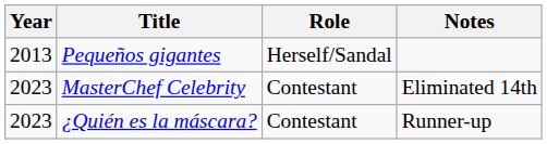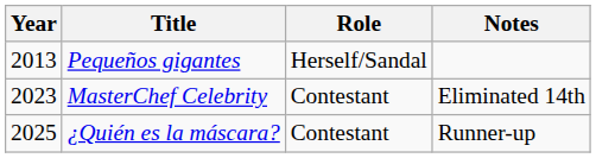¿Quién es la máscara? | Year: 2023 -> 2025
